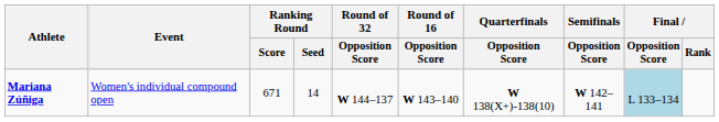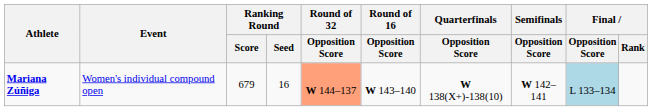Mariana Zúñiga | Ranking Round / Score: 671 -> 679
Mariana Zúñiga | Ranking Round / Seed: 14 -> 16
Mariana Zúñiga | Round of 32 / Opposition Score: no background -> lightsalmon background
